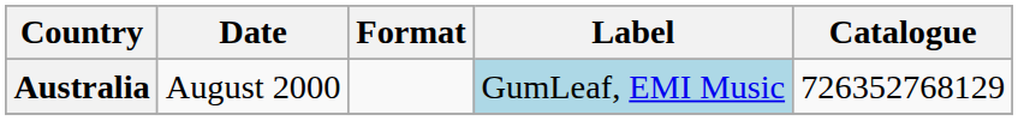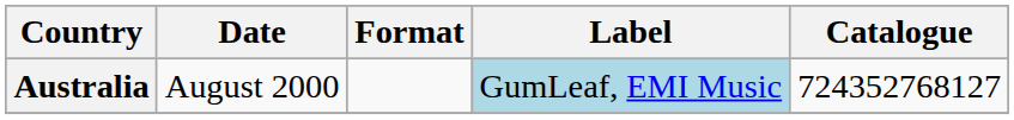Australia | Catalogue: 726352768129 -> 724352768127
